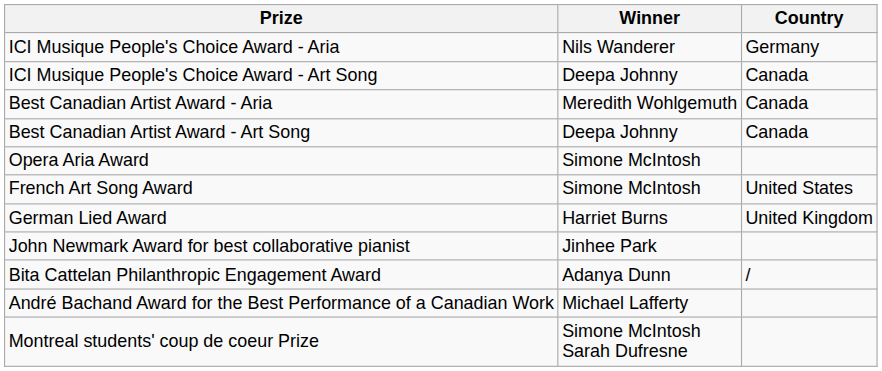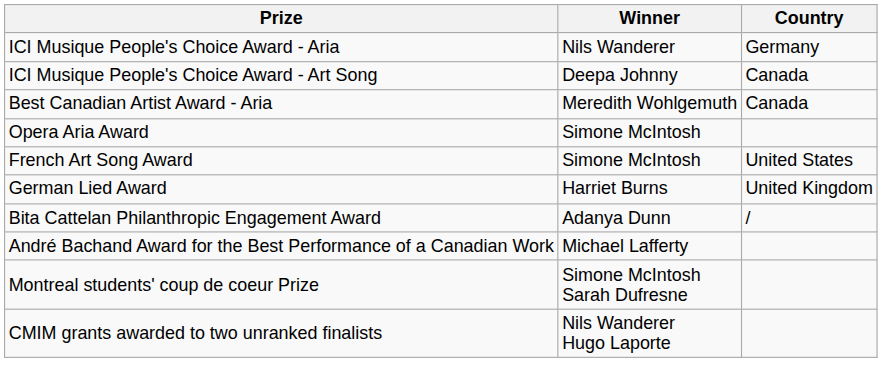- row: Best Canadian Artist Award - Art Song | Deepa Johnny | Canada
- row: John Newmark Award for best collaborative pianist | Jinhee Park
+ row: CMIM grants awarded to two unranked finalists | Nils Wanderer Hugo Laporte
